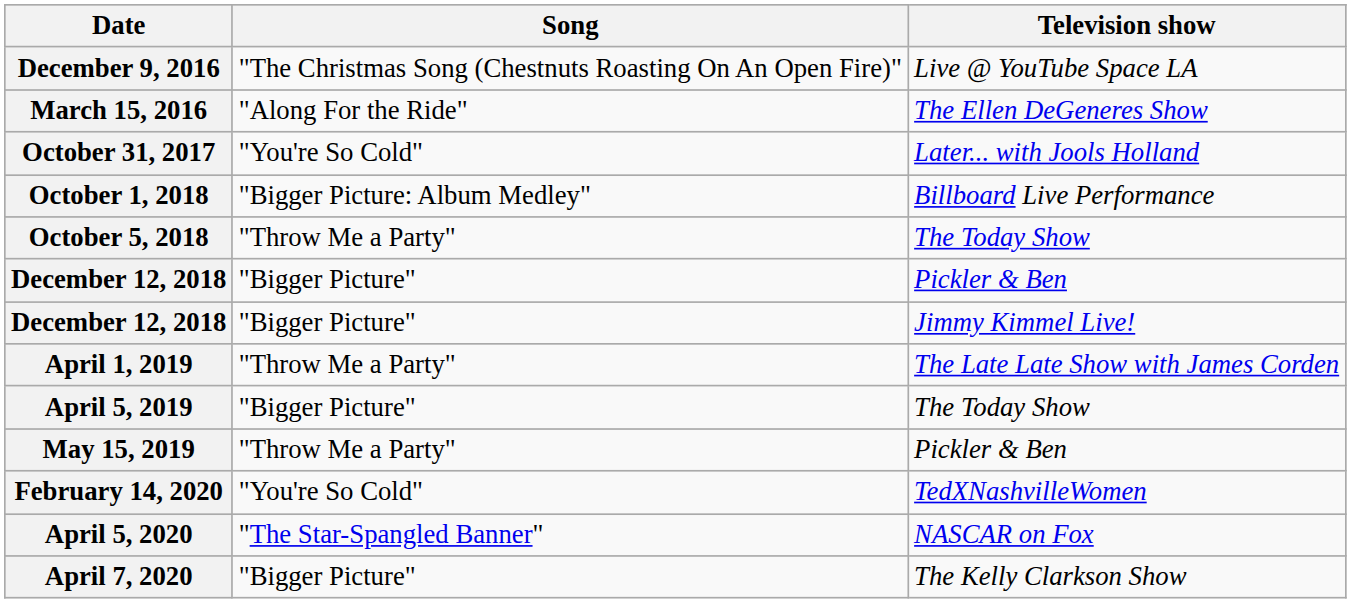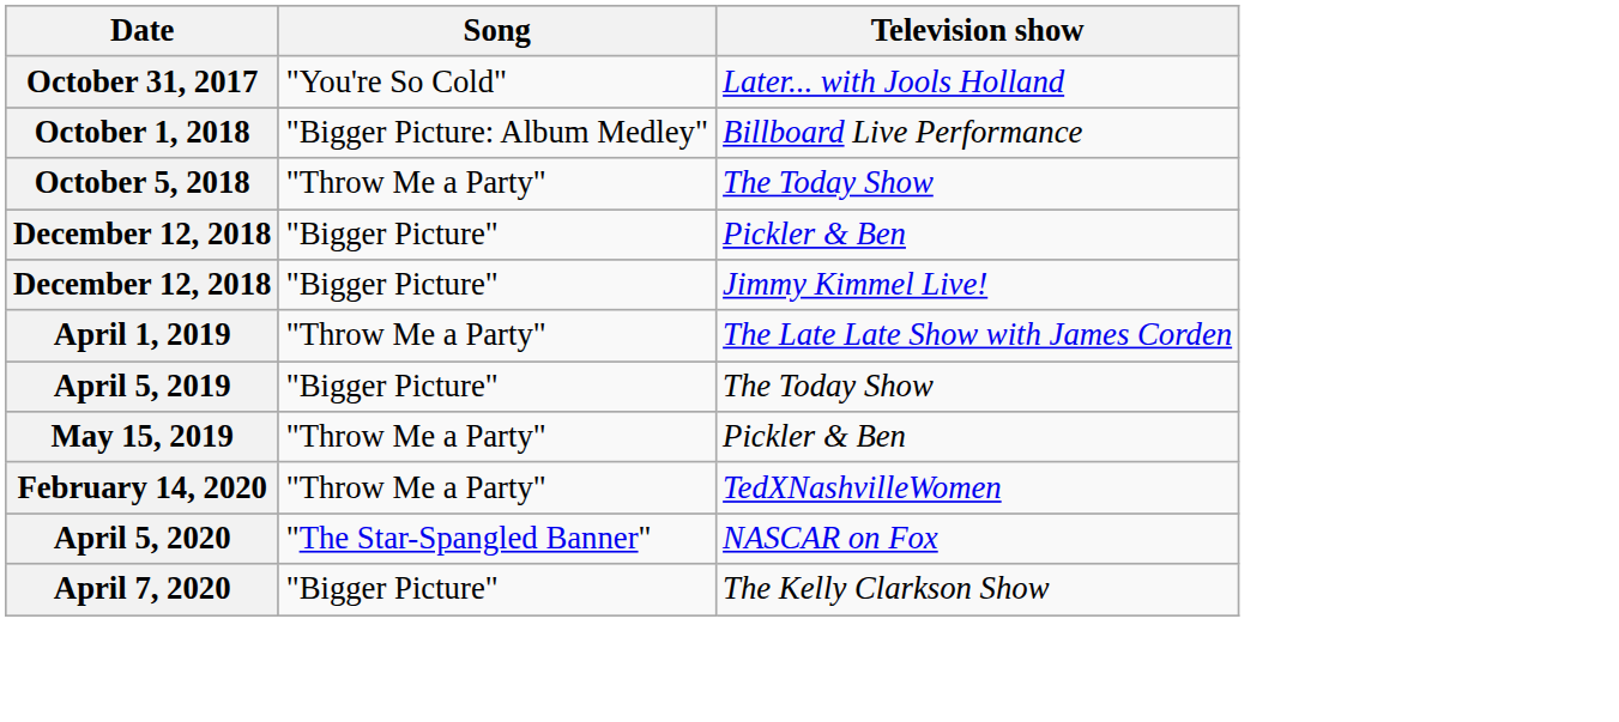- row: December 9, 2016 | "The Christmas Song (Chestnuts Roasting On An Open Fire)" | Live @ YouTube Space LA
- row: March 15, 2016 | "Along For the Ride" | The Ellen DeGeneres Show
February 14, 2020 | Song: "You're So Cold" -> "Throw Me a Party"
